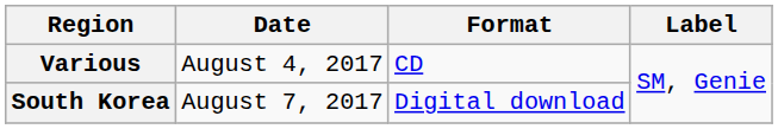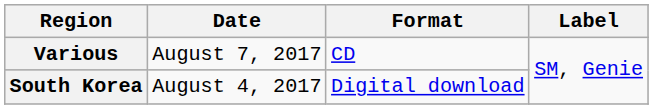Various | Date: August 4, 2017 -> August 7, 2017
South Korea | Date: August 7, 2017 -> August 4, 2017
